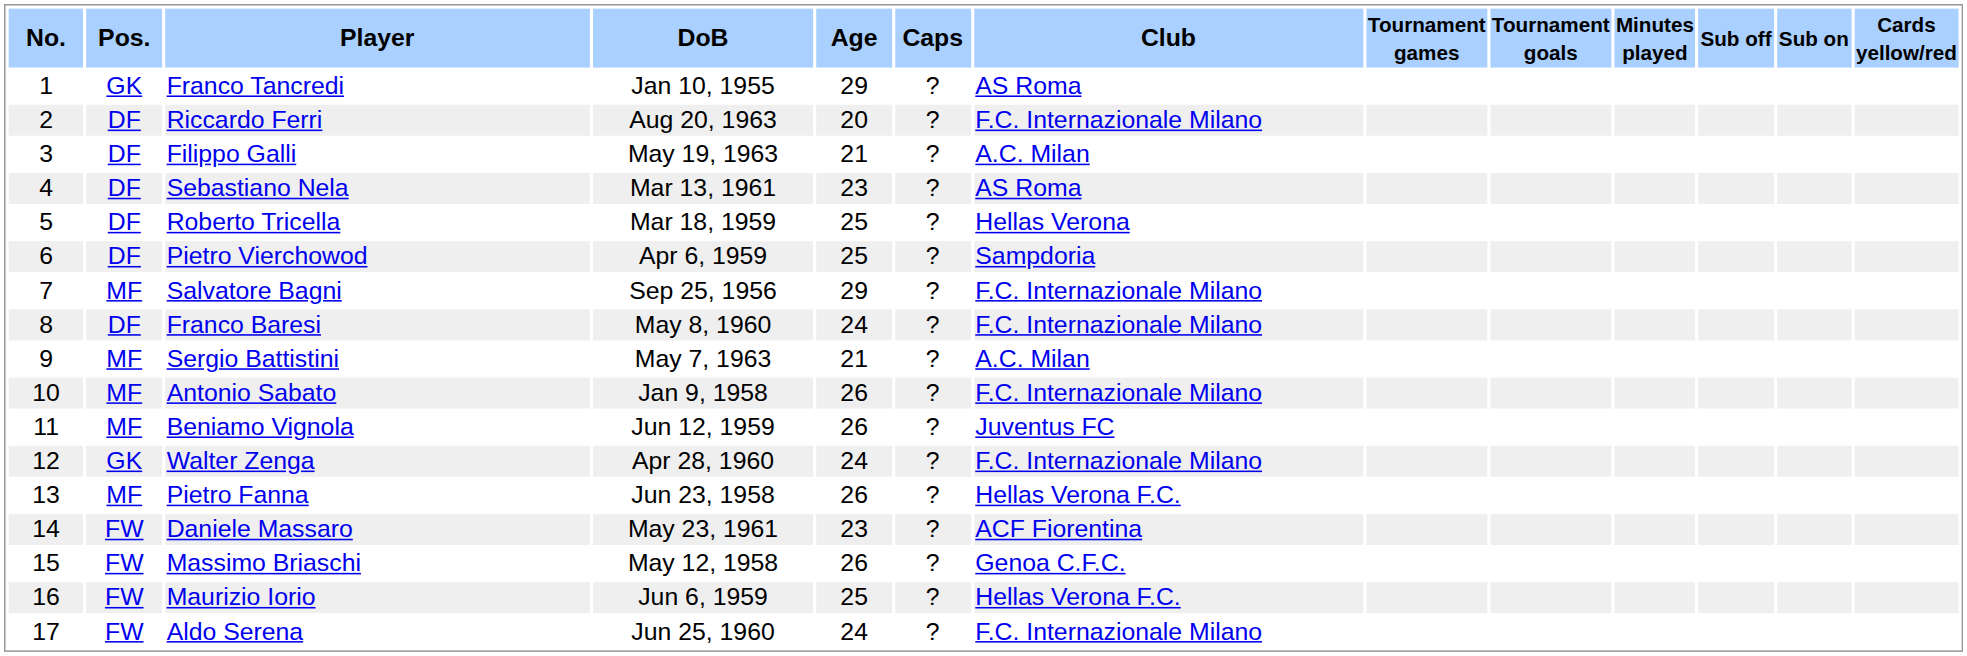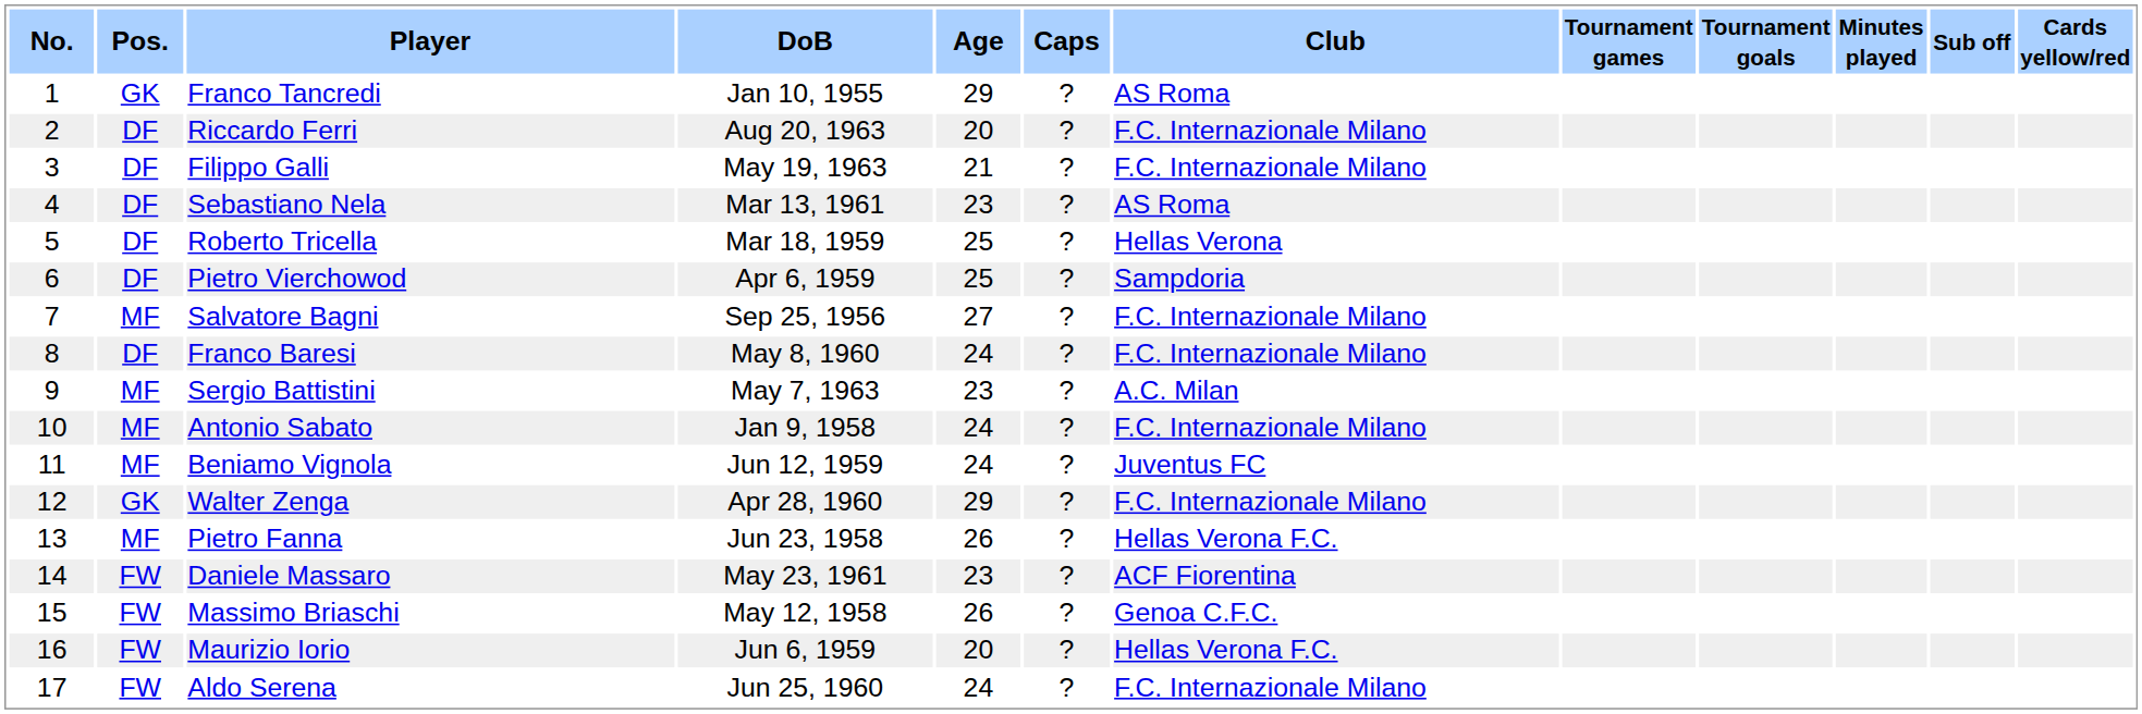- column: Sub on
Filippo Galli | Club: A.C. Milan -> F.C. Internazionale Milano
Salvatore Bagni | Age: 29 -> 27
Sergio Battistini | Age: 21 -> 23
Antonio Sabato | Age: 26 -> 24
Beniamo Vignola | Age: 26 -> 24
Walter Zenga | Age: 24 -> 29
Maurizio Iorio | Age: 25 -> 20
